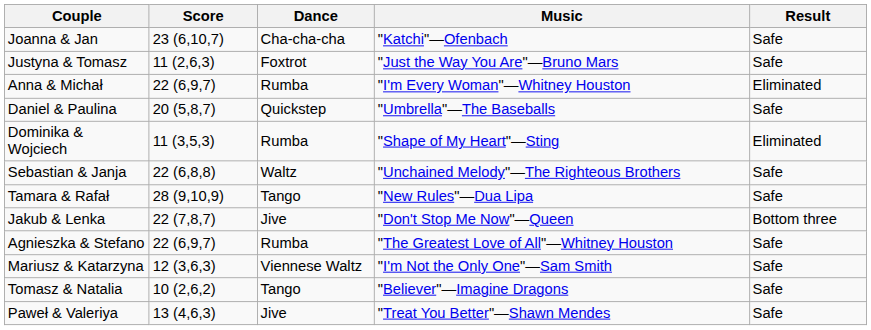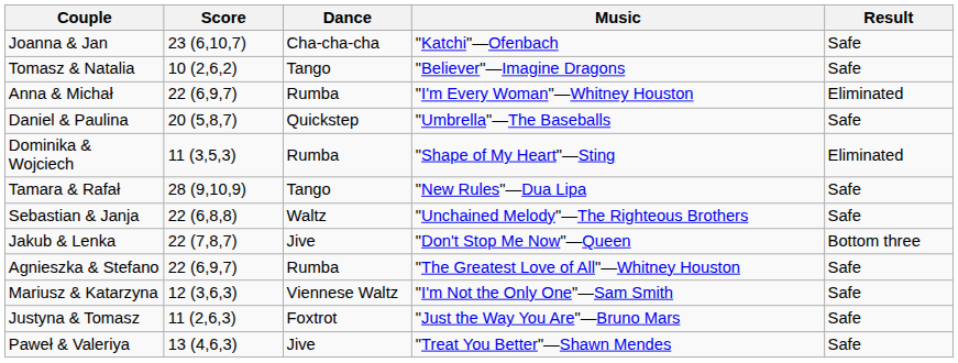rows swapped: Tomasz & Natalia <-> Justyna & Tomasz
rows swapped: Sebastian & Janja <-> Tamara & Rafał
